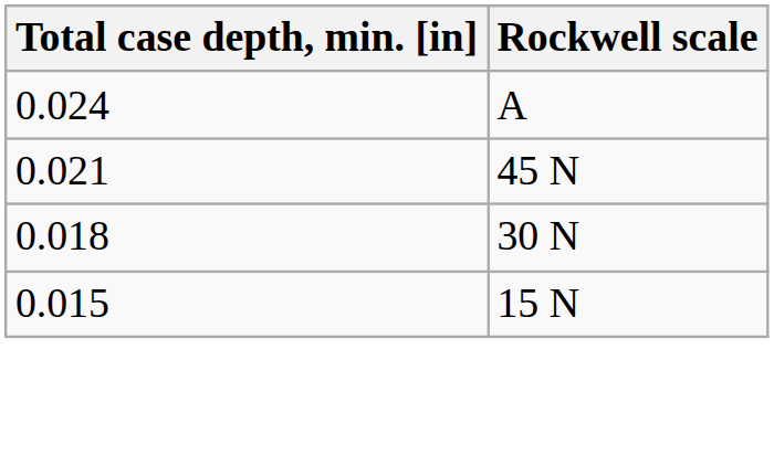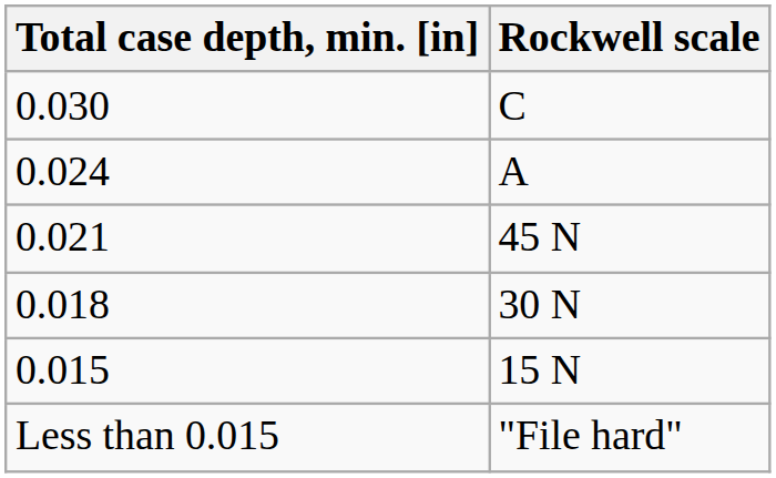+ row: 0.030 | C
+ row: Less than 0.015 | "File hard"
